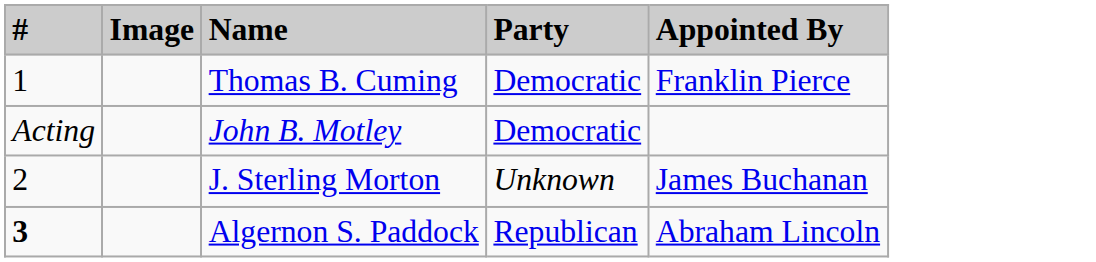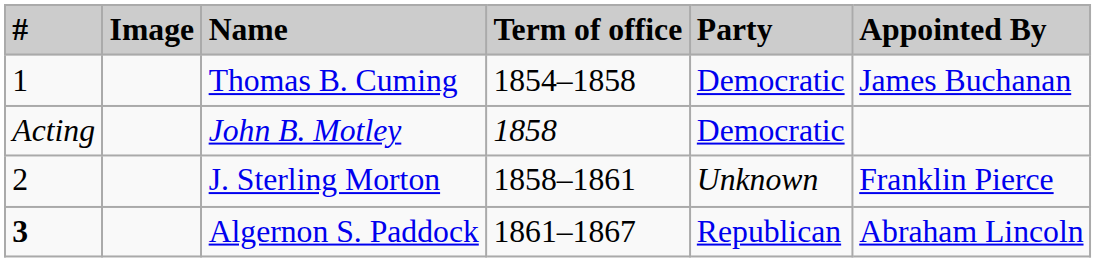+ column: Term of office | 1854–1858 | 1858 | 1858–1861 | 1861–1867
Thomas B. Cuming | Appointed By: Franklin Pierce -> James Buchanan
J. Sterling Morton | Appointed By: James Buchanan -> Franklin Pierce
